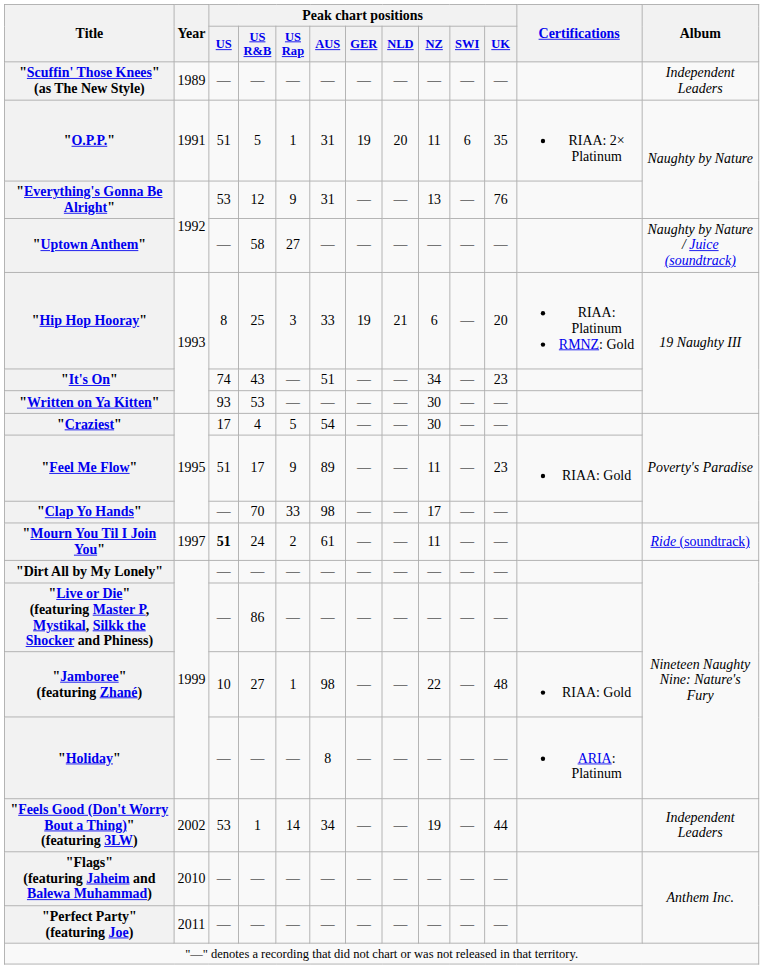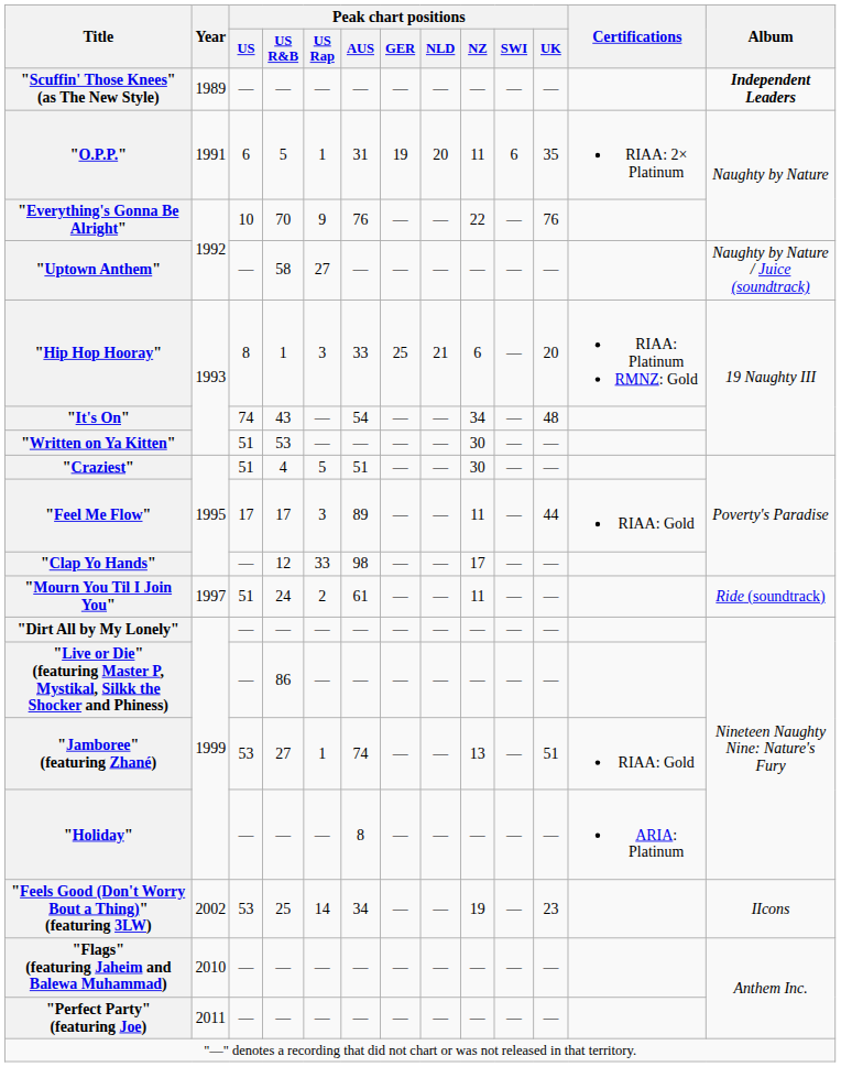"Scuffin' Those Knees" (as The New Style) | Album: normal -> bold
"O.P.P." | Peak chart positions / US: 51 -> 6
"Everything's Gonna Be Alright" | Peak chart positions / US: 53 -> 10
"Everything's Gonna Be Alright" | Peak chart positions / US R&B: 12 -> 70
"Everything's Gonna Be Alright" | Peak chart positions / AUS: 31 -> 76
"Everything's Gonna Be Alright" | Peak chart positions / NZ: 13 -> 22
"Hip Hop Hooray" | Peak chart positions / US R&B: 25 -> 1
"Hip Hop Hooray" | Peak chart positions / GER: 19 -> 25
"It's On" | Peak chart positions / AUS: 51 -> 54
"It's On" | Peak chart positions / UK: 23 -> 48
"Written on Ya Kitten" | Peak chart positions / US: 93 -> 51
"Craziest" | Peak chart positions / US: 17 -> 51
"Craziest" | Peak chart positions / AUS: 54 -> 51
"Feel Me Flow" | Peak chart positions / US: 51 -> 17
"Feel Me Flow" | Peak chart positions / US Rap: 9 -> 3
"Feel Me Flow" | Peak chart positions / UK: 23 -> 44
"Clap Yo Hands" | Peak chart positions / US R&B: 70 -> 12
"Mourn You Til I Join You" | Peak chart positions / US: bold -> normal
"Jamboree" (featuring Zhané) | Peak chart positions / US: 10 -> 53
"Jamboree" (featuring Zhané) | Peak chart positions / AUS: 98 -> 74
"Jamboree" (featuring Zhané) | Peak chart positions / NZ: 22 -> 13
"Jamboree" (featuring Zhané) | Peak chart positions / UK: 48 -> 51
"Feels Good (Don't Worry Bout a Thing)" (featuring 3LW) | Peak chart positions / US R&B: 1 -> 25
"Feels Good (Don't Worry Bout a Thing)" (featuring 3LW) | Peak chart positions / UK: 44 -> 23
"Feels Good (Don't Worry Bout a Thing)" (featuring 3LW) | Album: Independent Leaders -> IIcons
